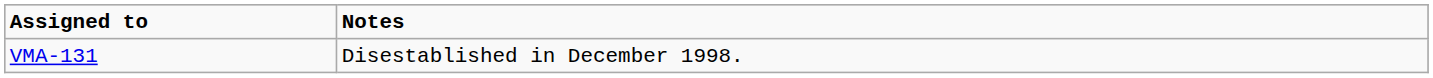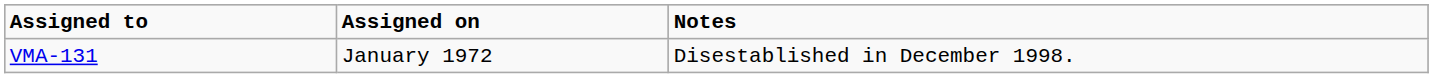+ column: Assigned on | January 1972
